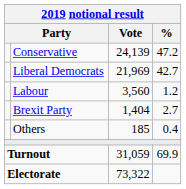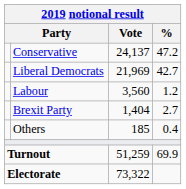Conservative | Vote: 24,139 -> 24,137
Turnout | Vote: 31,059 -> 51,259
